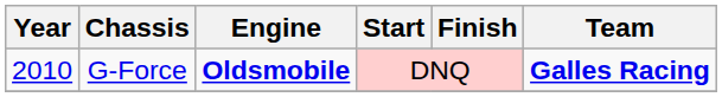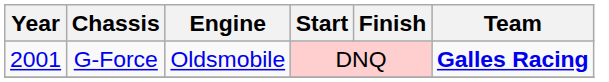G-Force | Year: 2010 -> 2001
G-Force | Engine: bold -> normal
